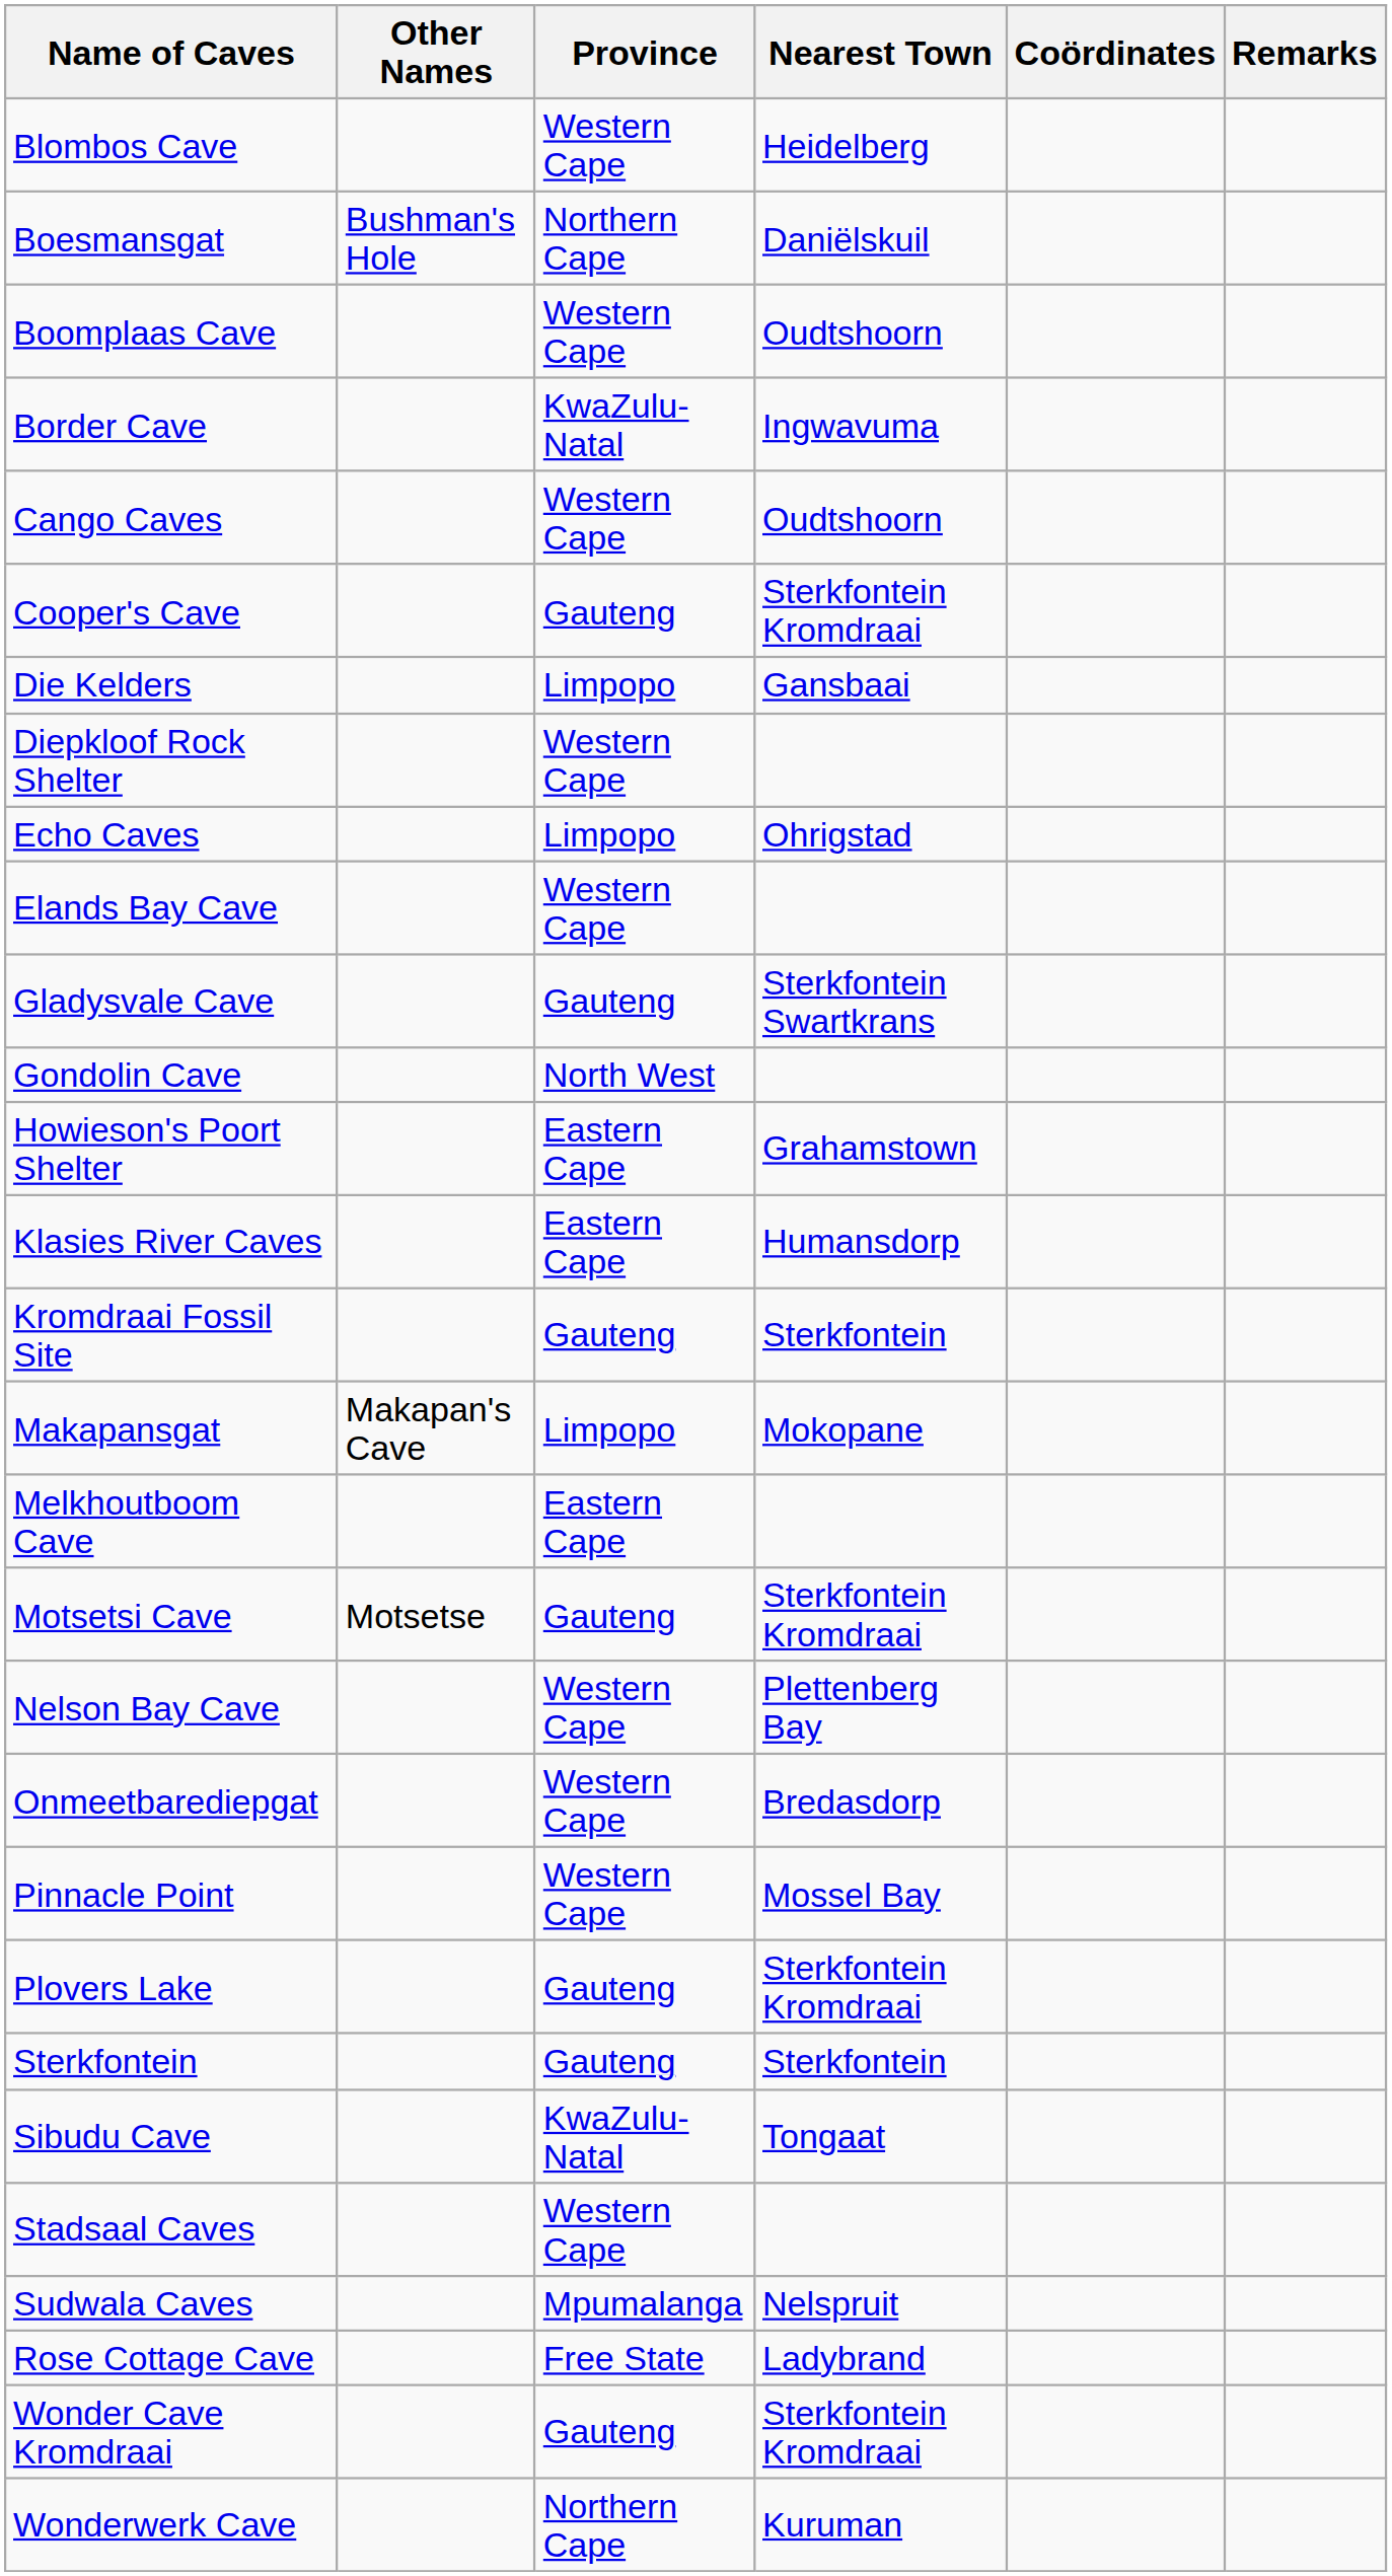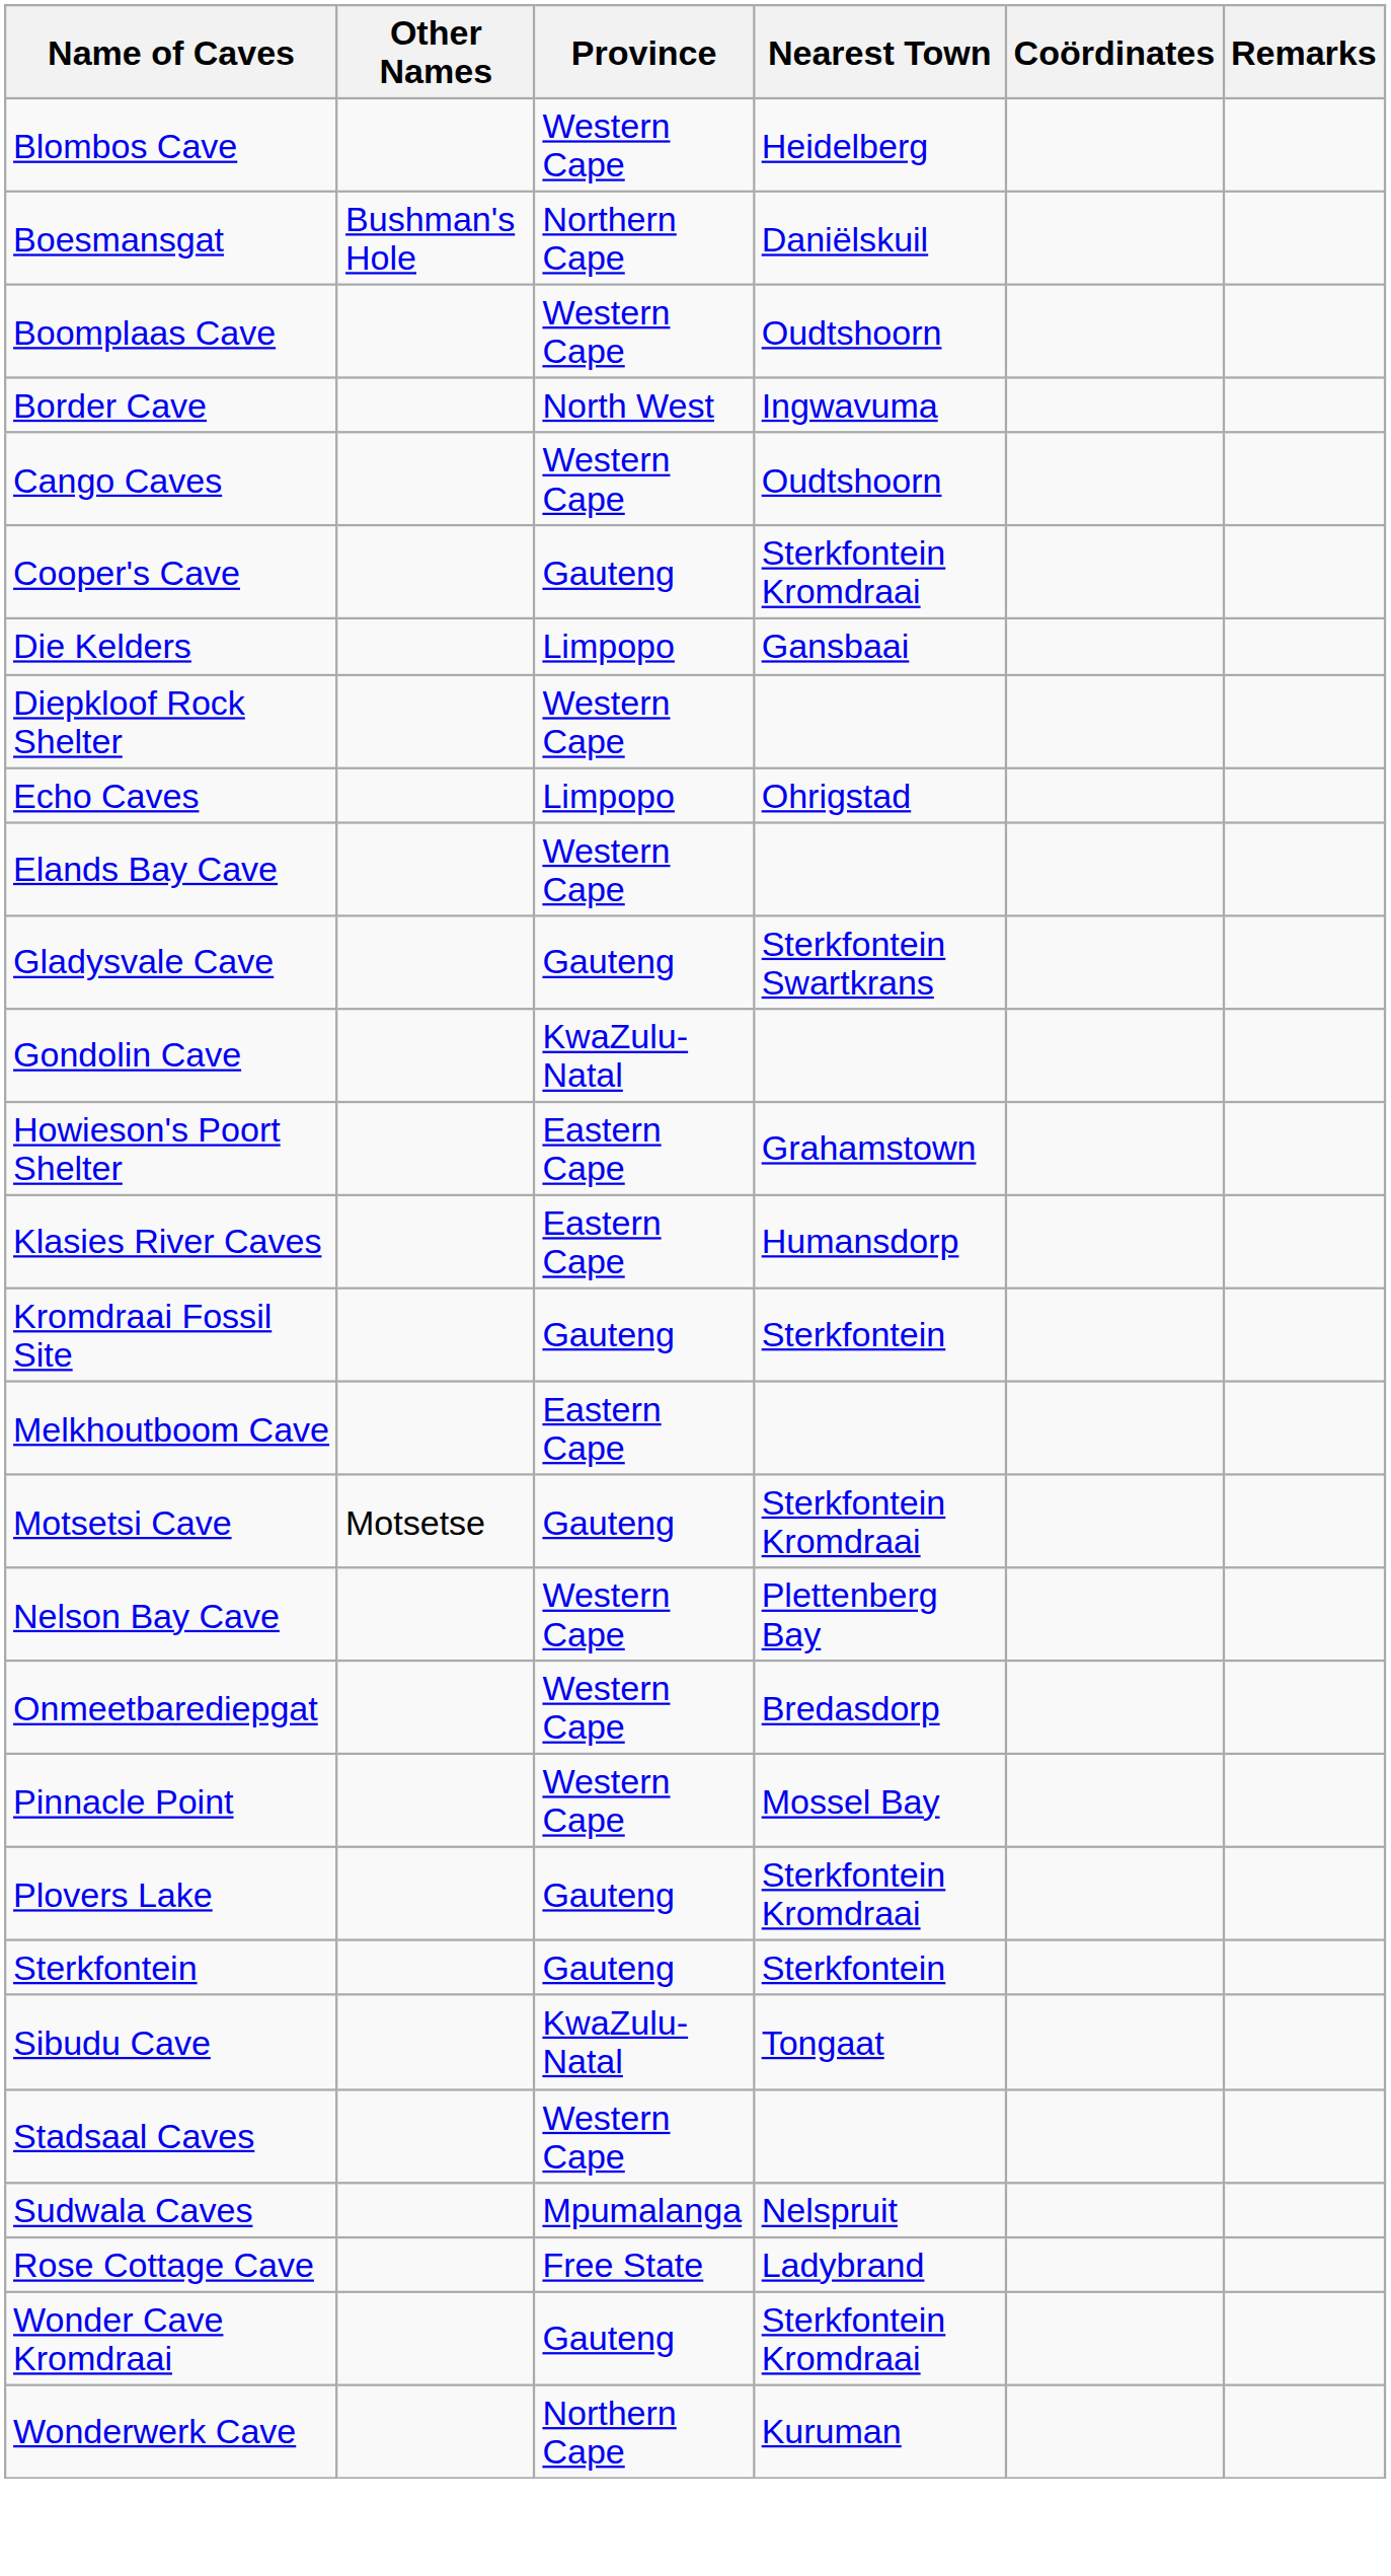Border Cave | Province: KwaZulu-Natal -> North West
Gondolin Cave | Province: North West -> KwaZulu-Natal
- row: Makapansgat | Makapan's Cave | Limpopo | Mokopane
